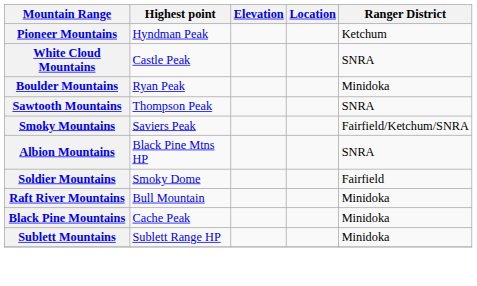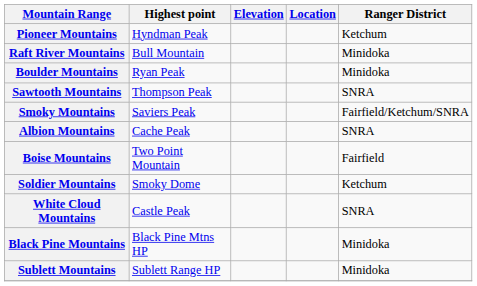rows swapped: White Cloud Mountains <-> Raft River Mountains
Albion Mountains | Highest point: Black Pine Mtns HP -> Cache Peak
+ row: Boise Mountains | Two Point Mountain | Fairfield
Soldier Mountains | Ranger District: Fairfield -> Ketchum
Black Pine Mountains | Highest point: Cache Peak -> Black Pine Mtns HP
